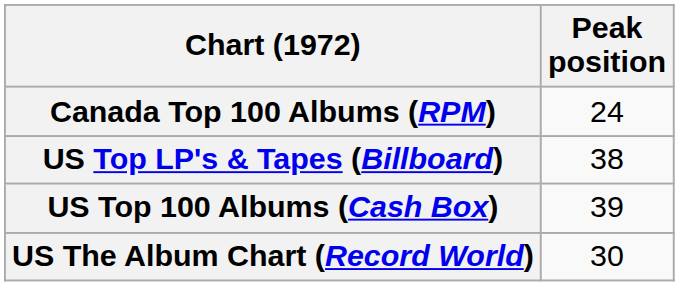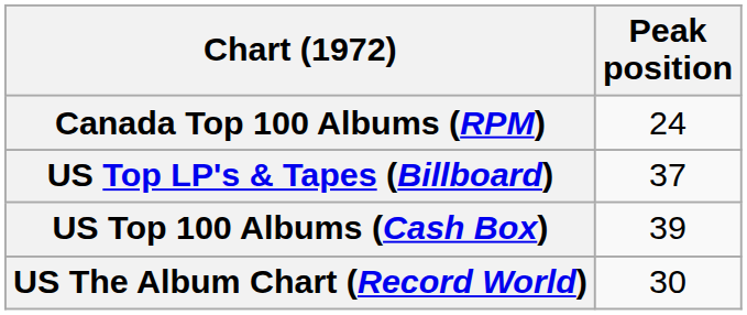US Top LP's & Tapes (Billboard) | Peak position: 38 -> 37
